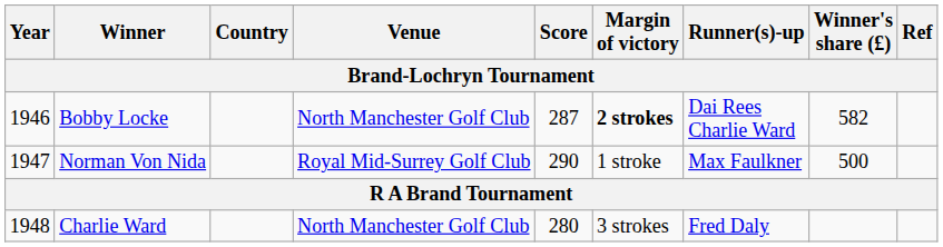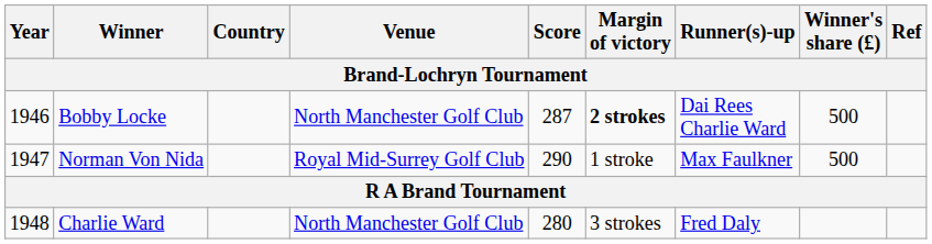Bobby Locke | Winner's share (£): 582 -> 500
